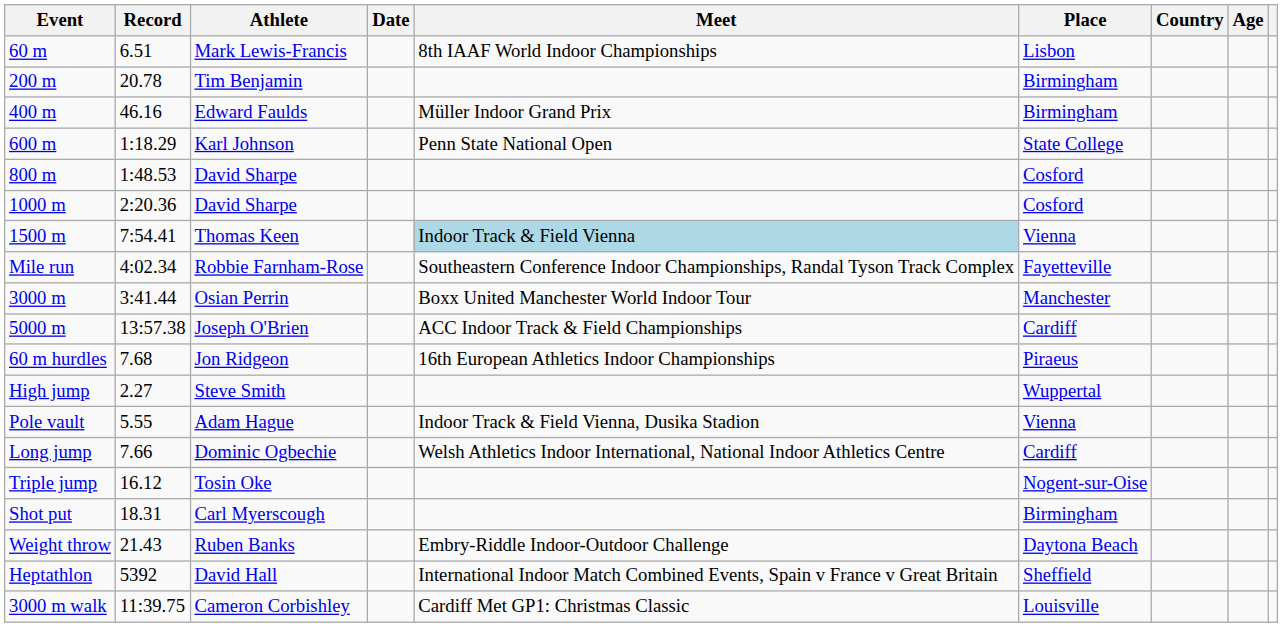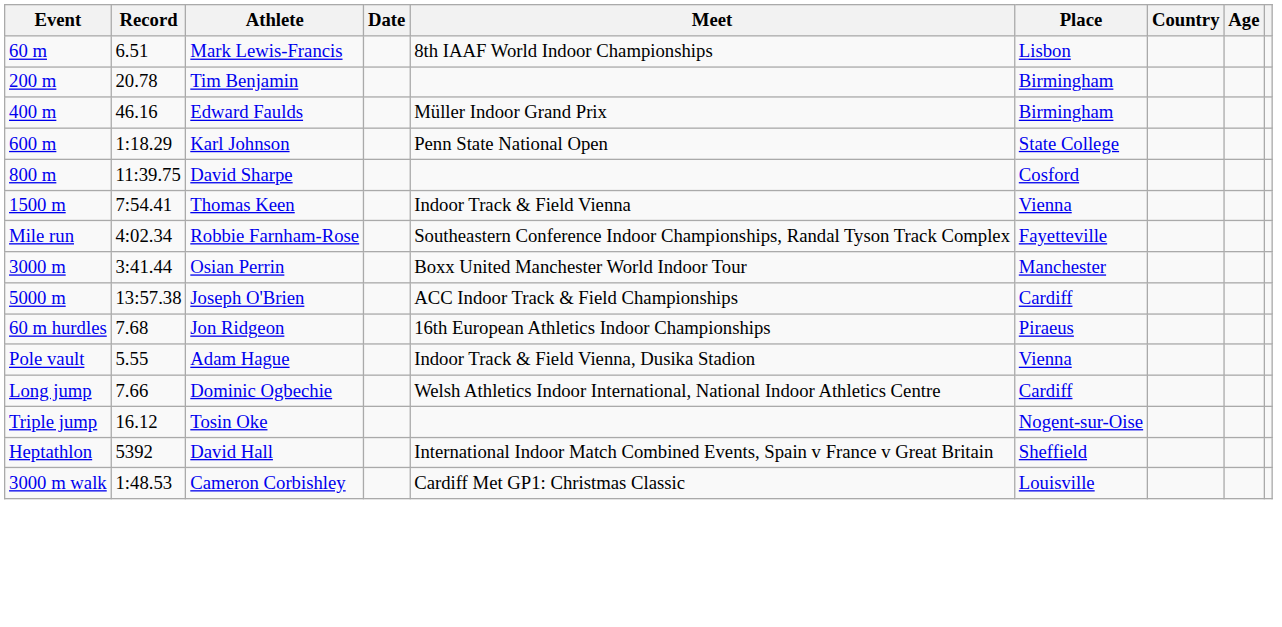800 m | Record: 1:48.53 -> 11:39.75
- row: 1000 m | 2:20.36 | David Sharpe | Cosford
1500 m | Meet: lightblue background -> no background
- row: High jump | 2.27 | Steve Smith | Wuppertal
- row: Shot put | 18.31 | Carl Myerscough | Birmingham
- row: Weight throw | 21.43 | Ruben Banks | Embry-Riddle Indoor-Outdoor Challenge | Daytona Beach
3000 m walk | Record: 11:39.75 -> 1:48.53
